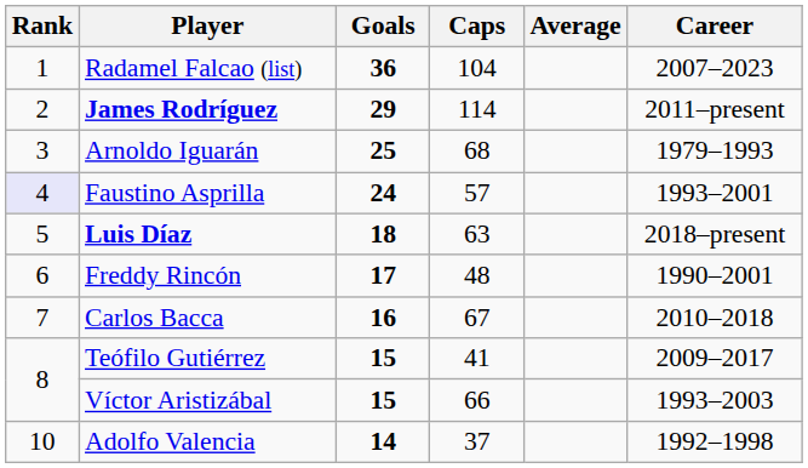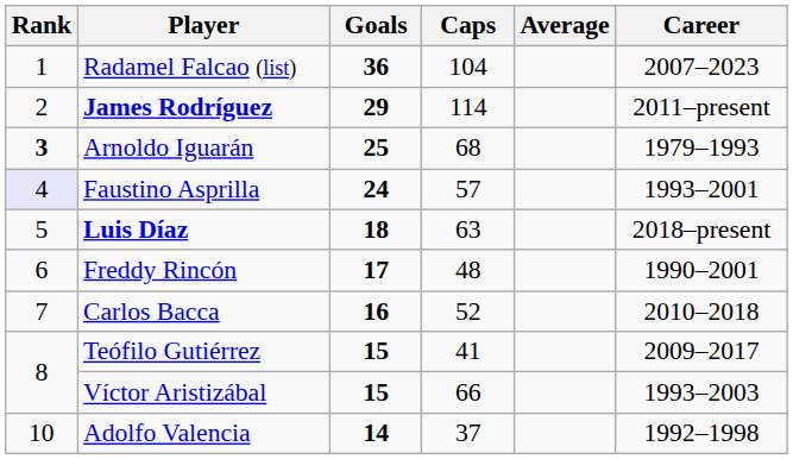Arnoldo Iguarán | Rank: normal -> bold
Carlos Bacca | Caps: 67 -> 52
